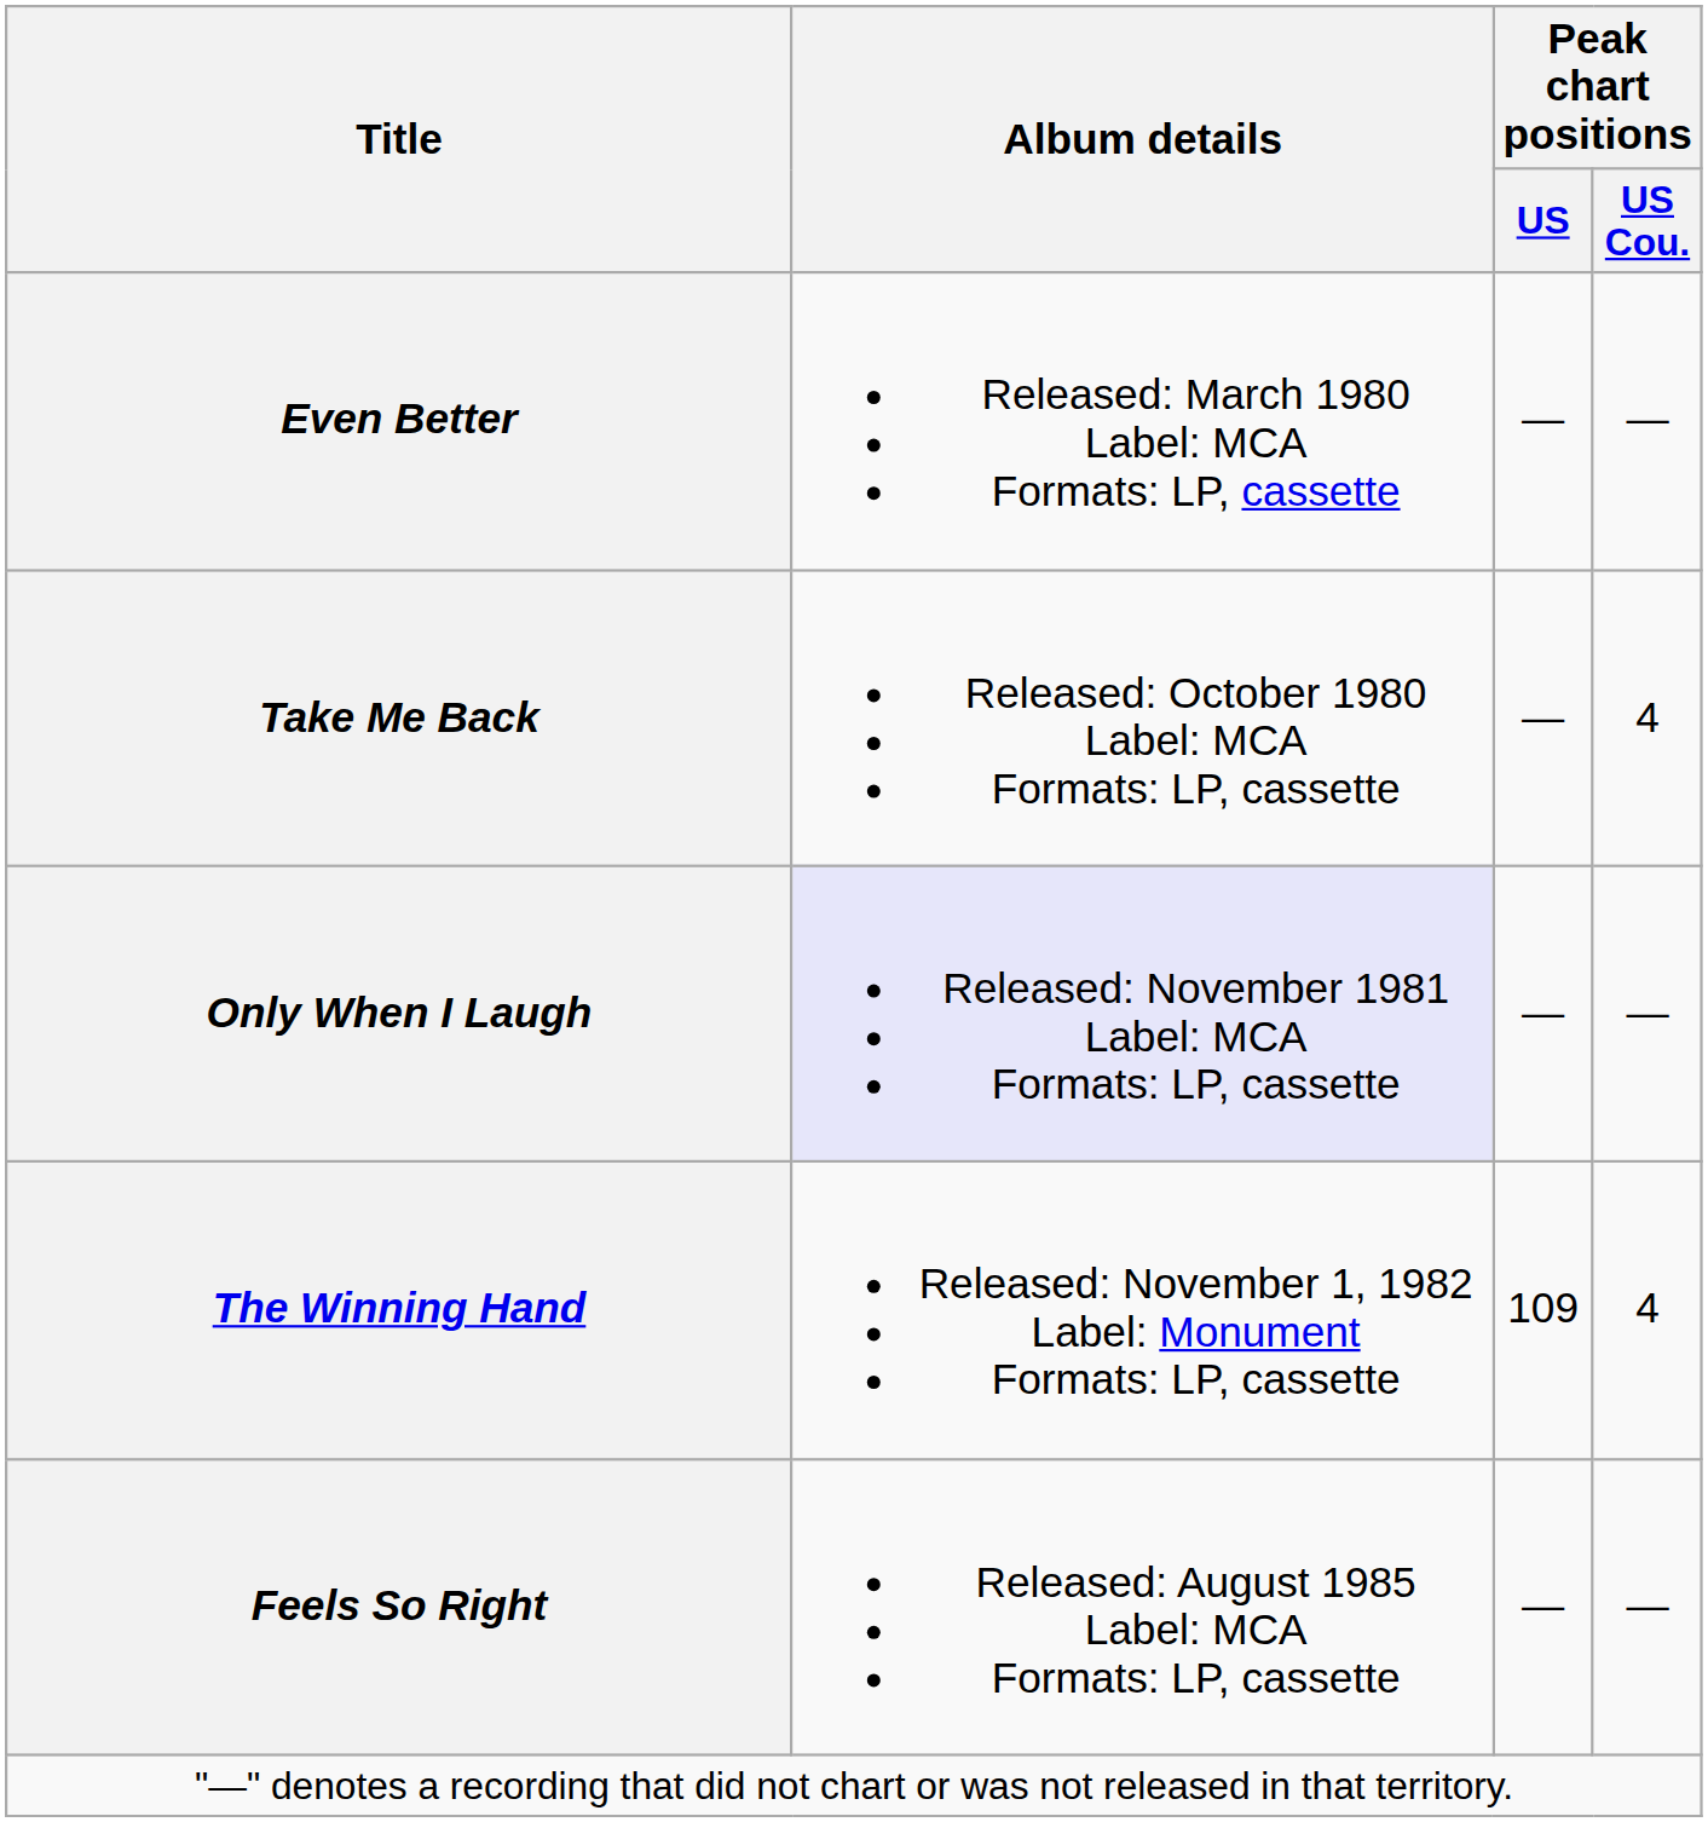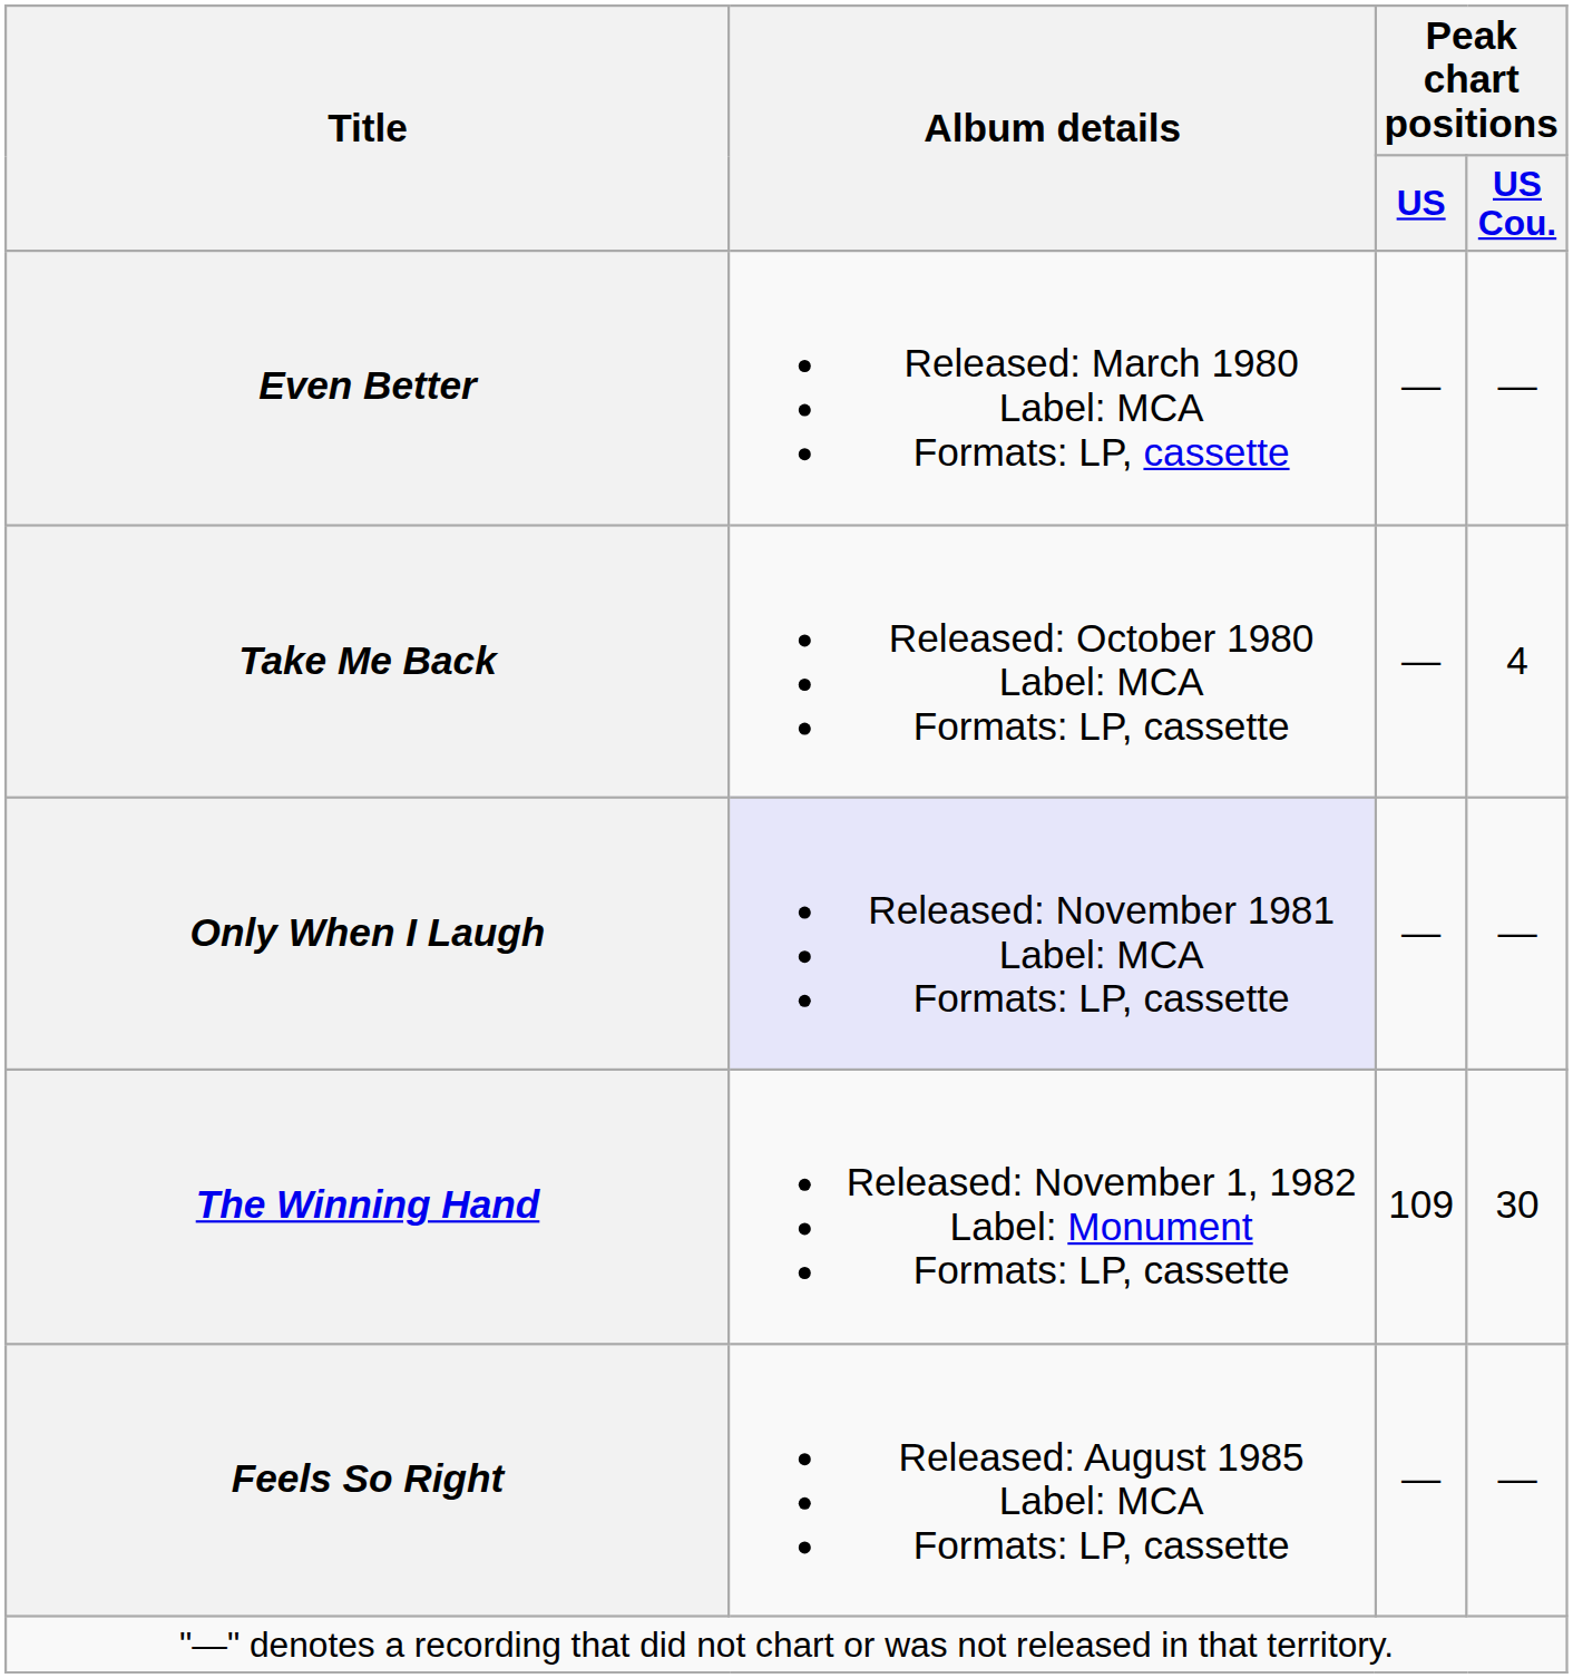The Winning Hand | Peak chart positions / US Cou.: 4 -> 30
